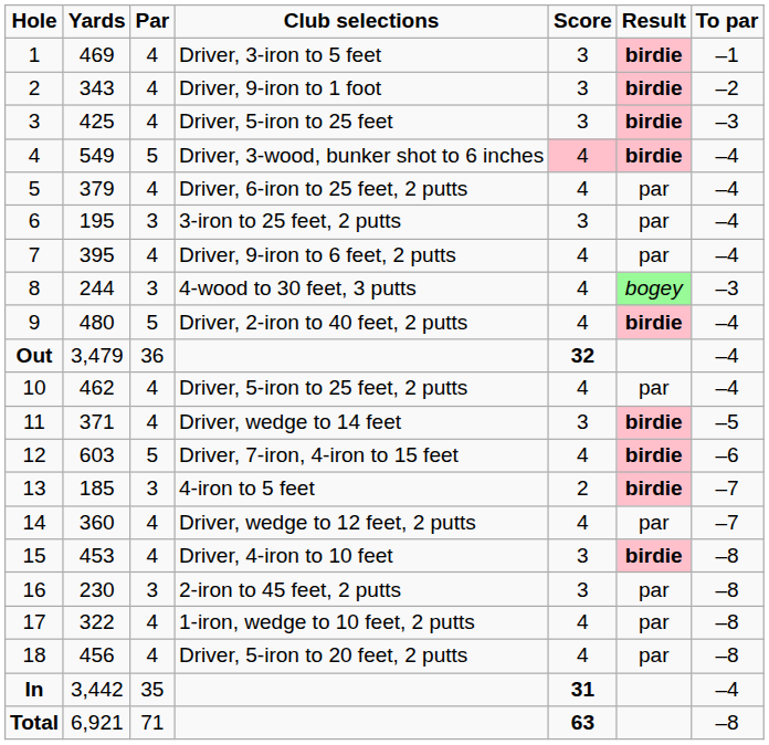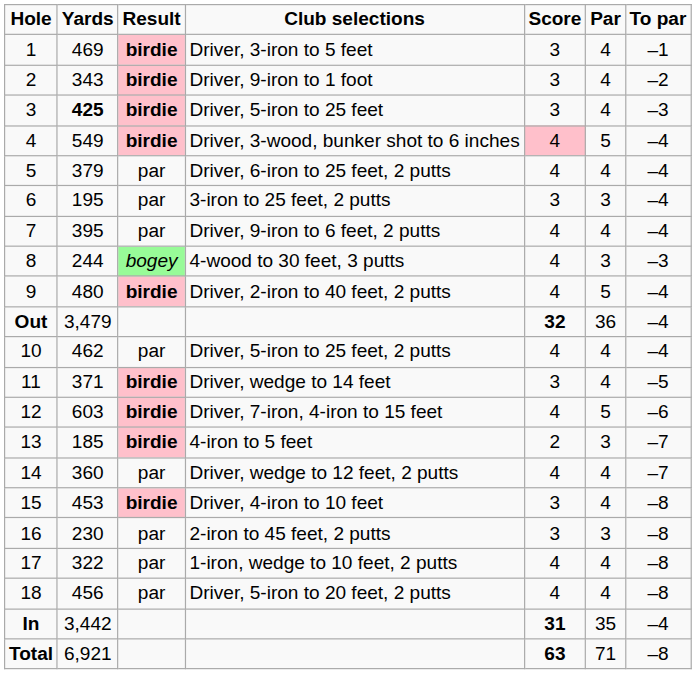columns swapped: Par <-> Result
Driver, 5-iron to 25 feet | Yards: normal -> bold
